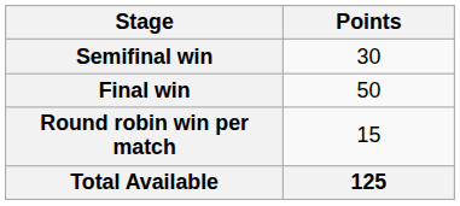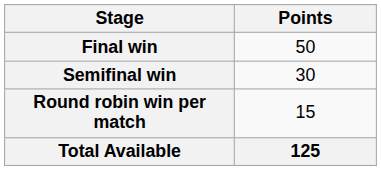rows swapped: Final win <-> Semifinal win
